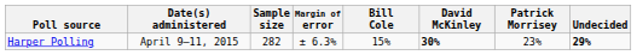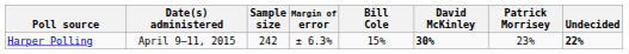Harper Polling | Sample size: 282 -> 242
Harper Polling | Undecided: 29% -> 22%
